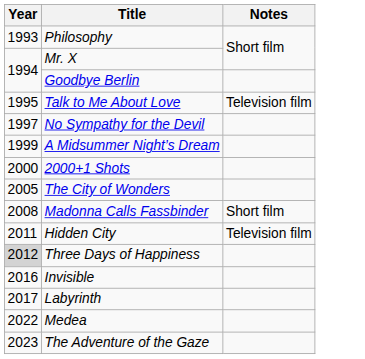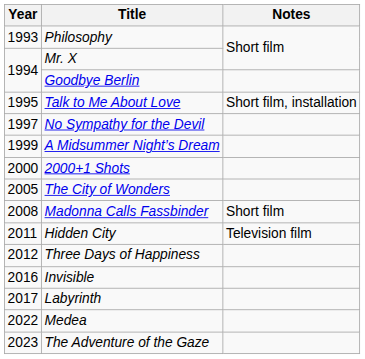Talk to Me About Love | Notes: Television film -> Short film, installation
Three Days of Happiness | Year: lightgrey background -> no background
